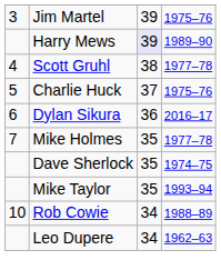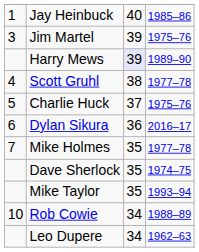+ row: 1 | Jay Heinbuck | 40 | 1985–86
